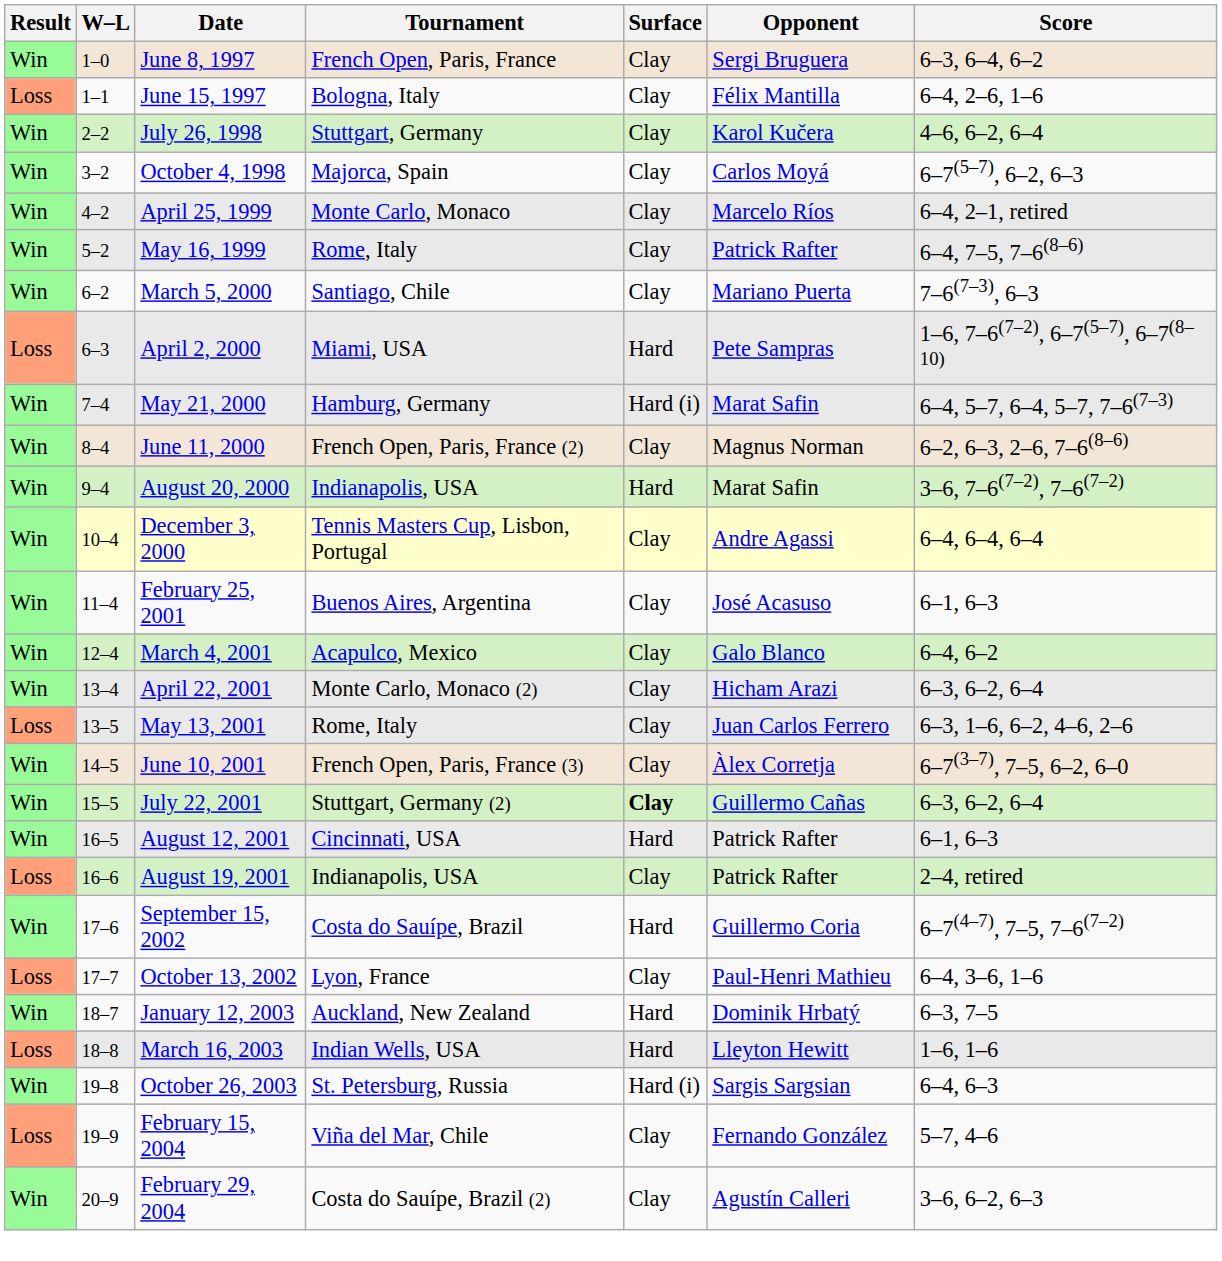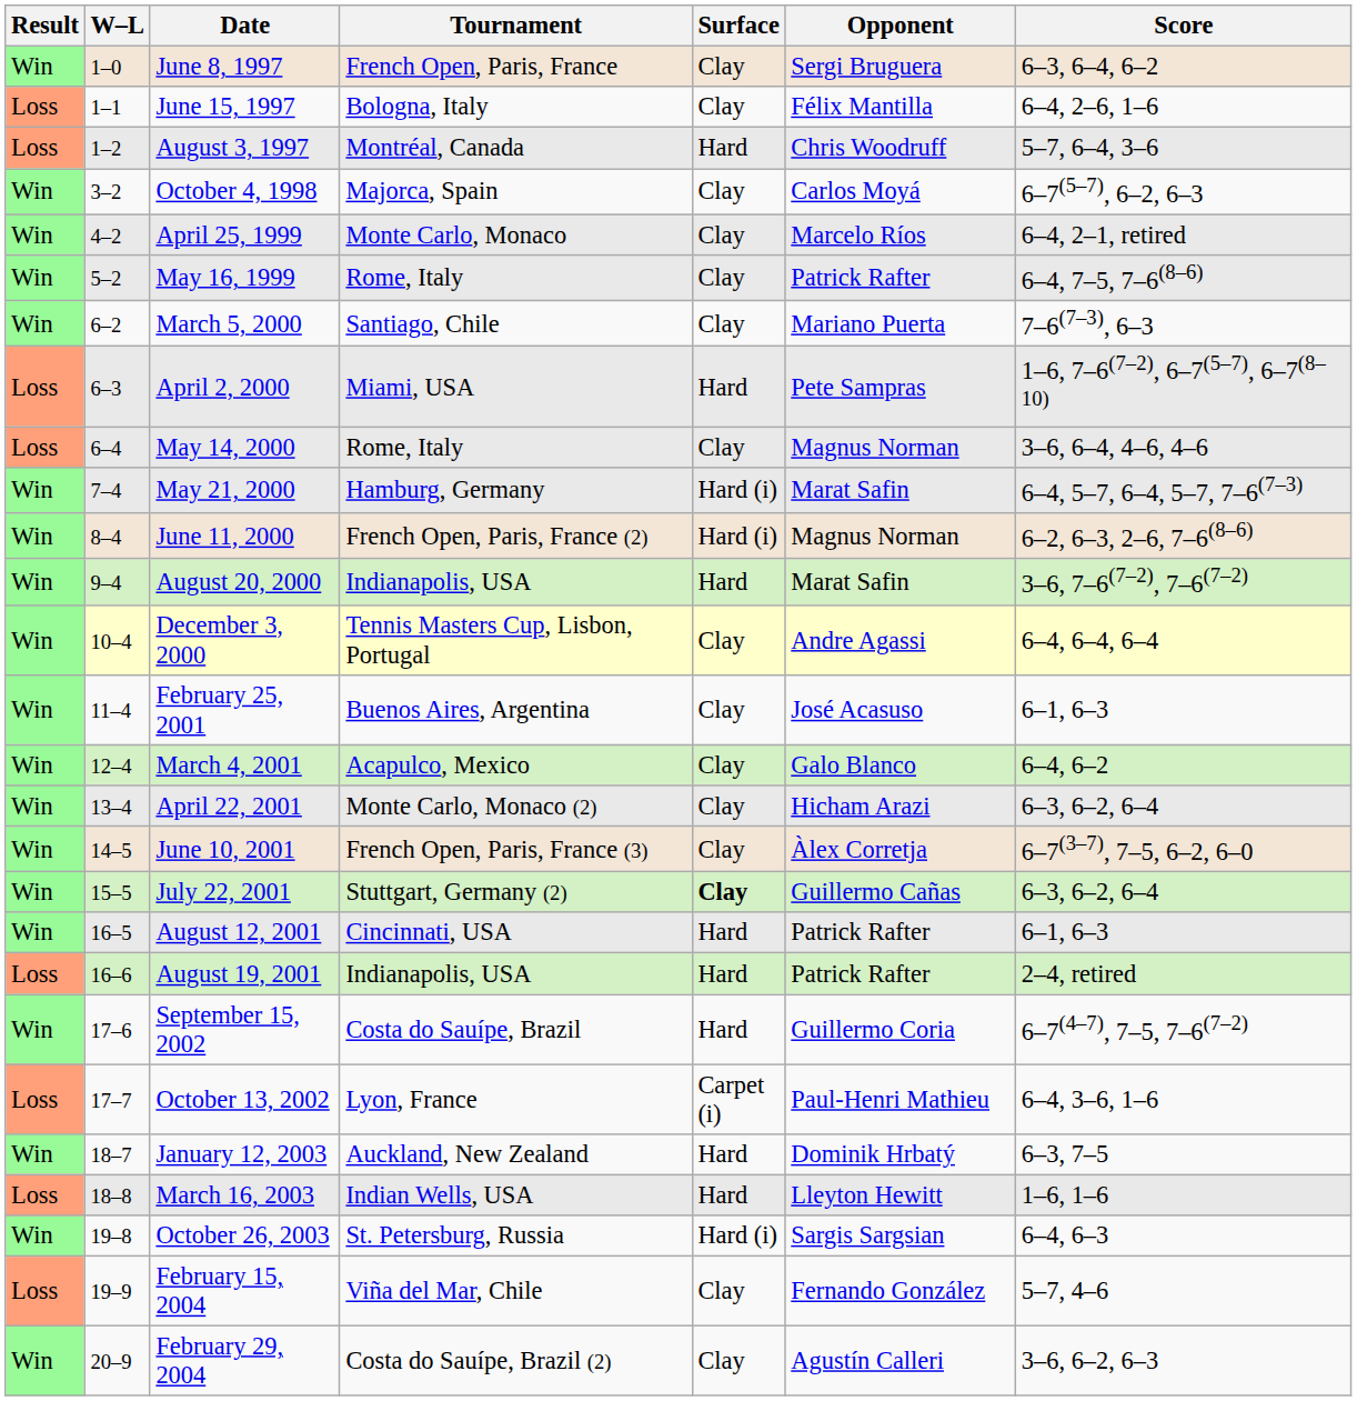+ row: Loss | 1–2 | August 3, 1997 | Montréal, Canada | Hard | Chris Woodruff | 5–7, 6–4, 3–6
- row: Win | 2–2 | July 26, 1998 | Stuttgart, Germany | Clay | Karol Kučera | 4–6, 6–2, 6–4
+ row: Loss | 6–4 | May 14, 2000 | Rome, Italy | Clay | Magnus Norman | 3–6, 6–4, 4–6, 4–6
June 11, 2000 | Surface: Clay -> Hard (i)
- row: Loss | 13–5 | May 13, 2001 | Rome, Italy | Clay | Juan Carlos Ferrero | 6–3, 1–6, 6–2, 4–6, 2–6
August 19, 2001 | Surface: Clay -> Hard
October 13, 2002 | Surface: Clay -> Carpet (i)
